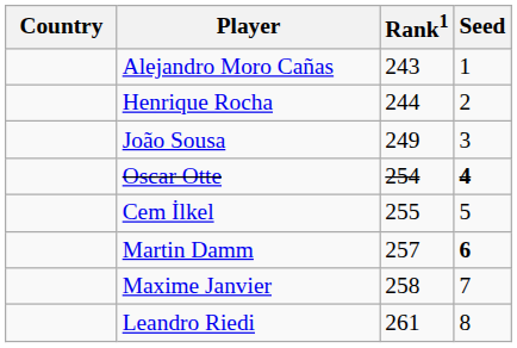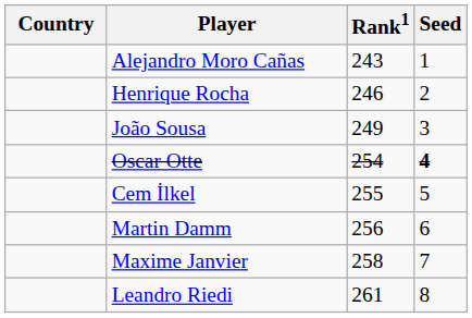Henrique Rocha | Rank1: 244 -> 246
Martin Damm | Rank1: 257 -> 256
Martin Damm | Seed: bold -> normal
